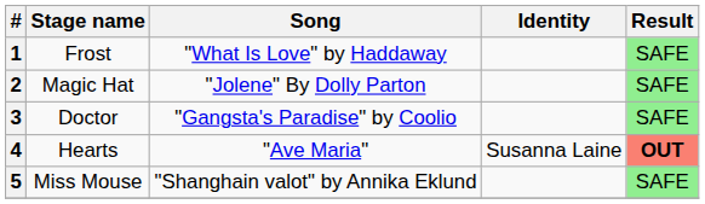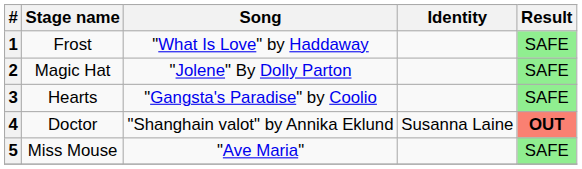3 | Stage name: Doctor -> Hearts
4 | Stage name: Hearts -> Doctor
4 | Song: "Ave Maria" -> "Shanghain valot" by Annika Eklund
5 | Song: "Shanghain valot" by Annika Eklund -> "Ave Maria"
